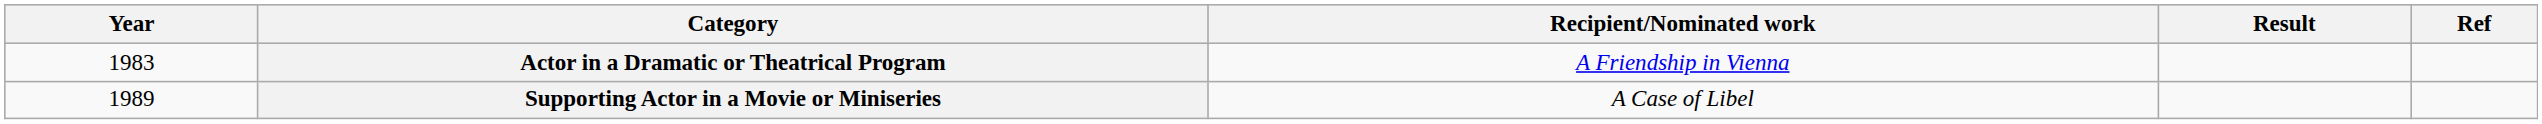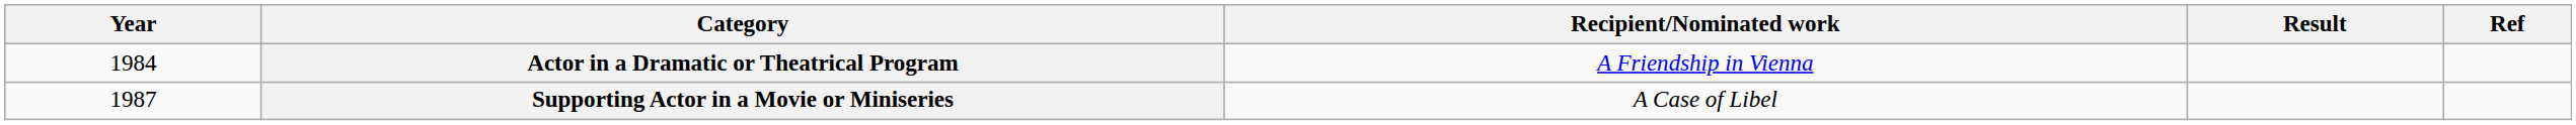Actor in a Dramatic or Theatrical Program | Year: 1983 -> 1984
Supporting Actor in a Movie or Miniseries | Year: 1989 -> 1987
